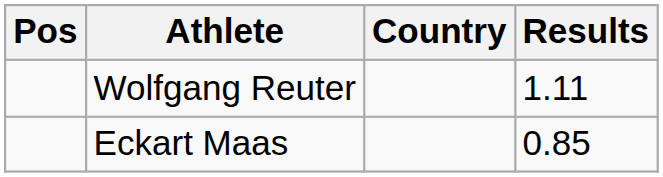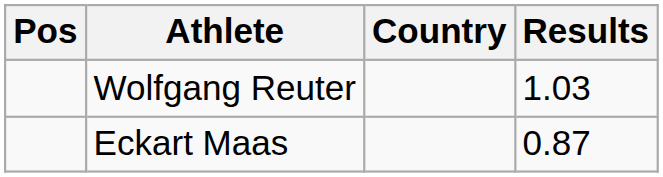Wolfgang Reuter | Results: 1.11 -> 1.03
Eckart Maas | Results: 0.85 -> 0.87
